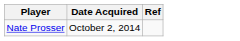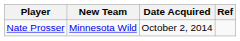+ column: New Team | Minnesota Wild
